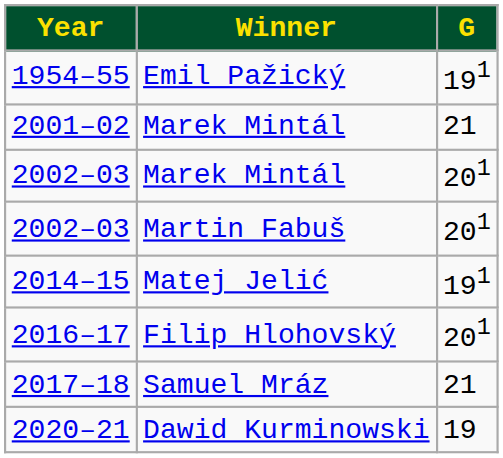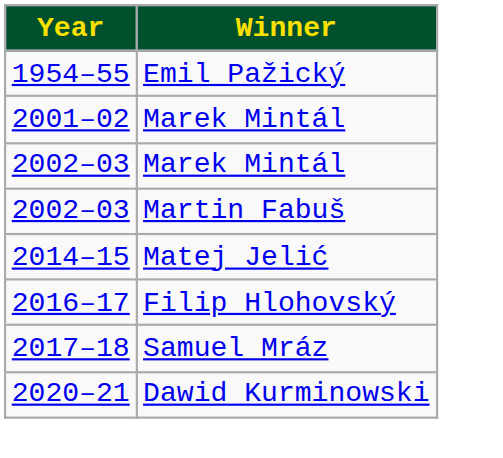- column: G | 191 | 21 | 201 | 201 | 191 | 201 | 21 | 19
